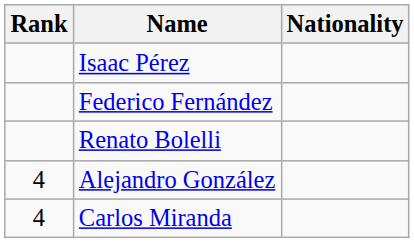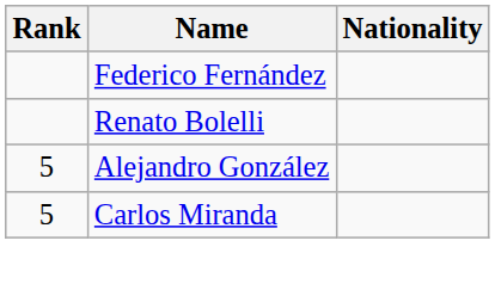- row: Isaac Pérez
Alejandro González | Rank: 4 -> 5
Carlos Miranda | Rank: 4 -> 5
